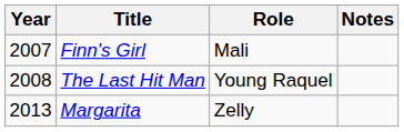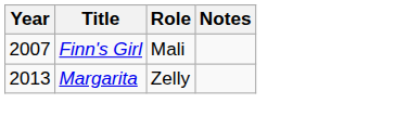- row: 2008 | The Last Hit Man | Young Raquel
